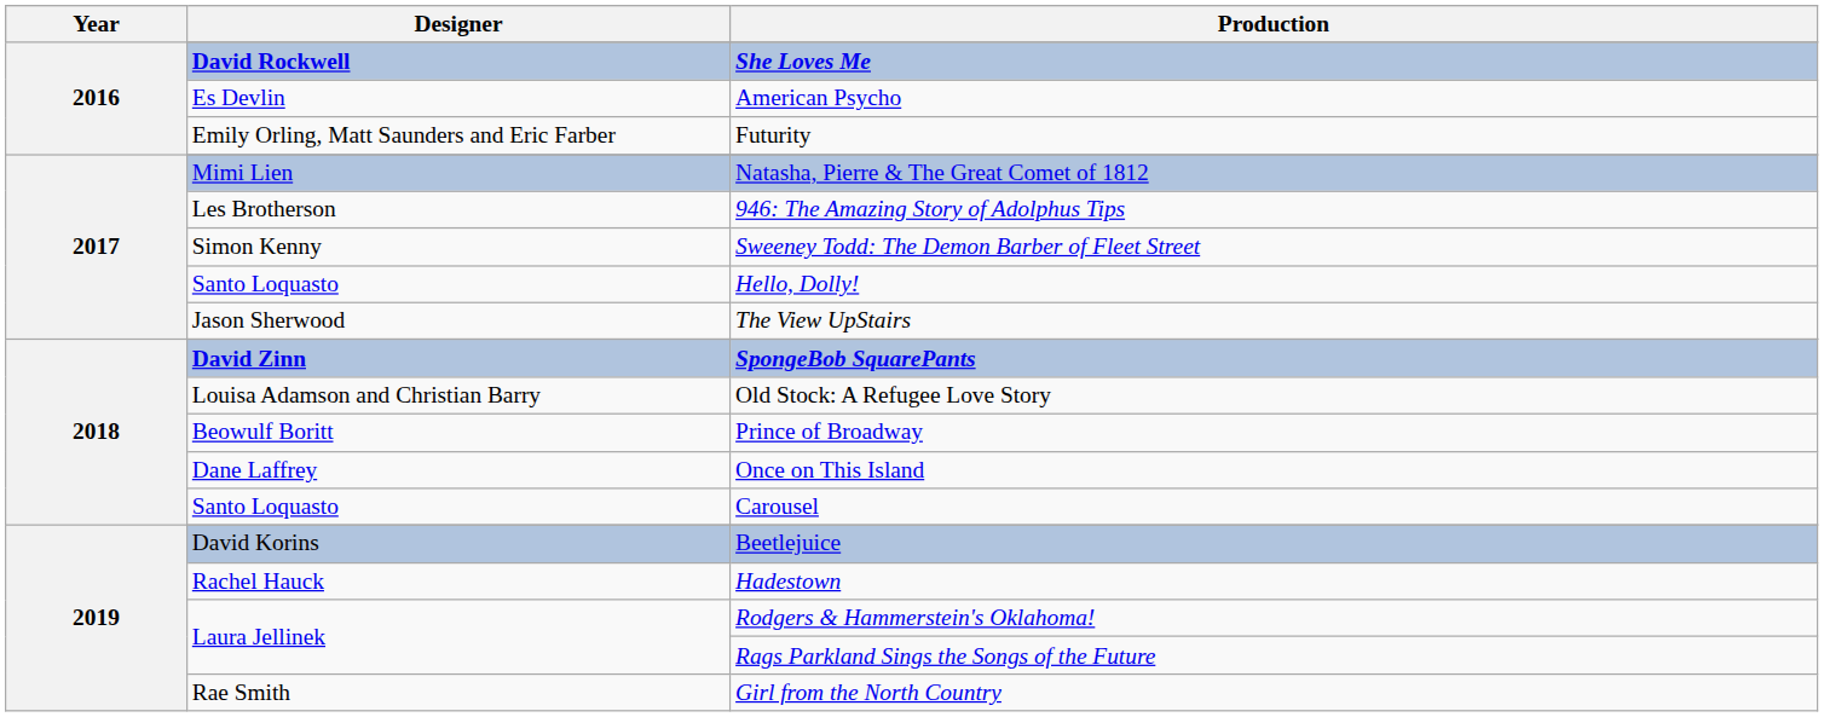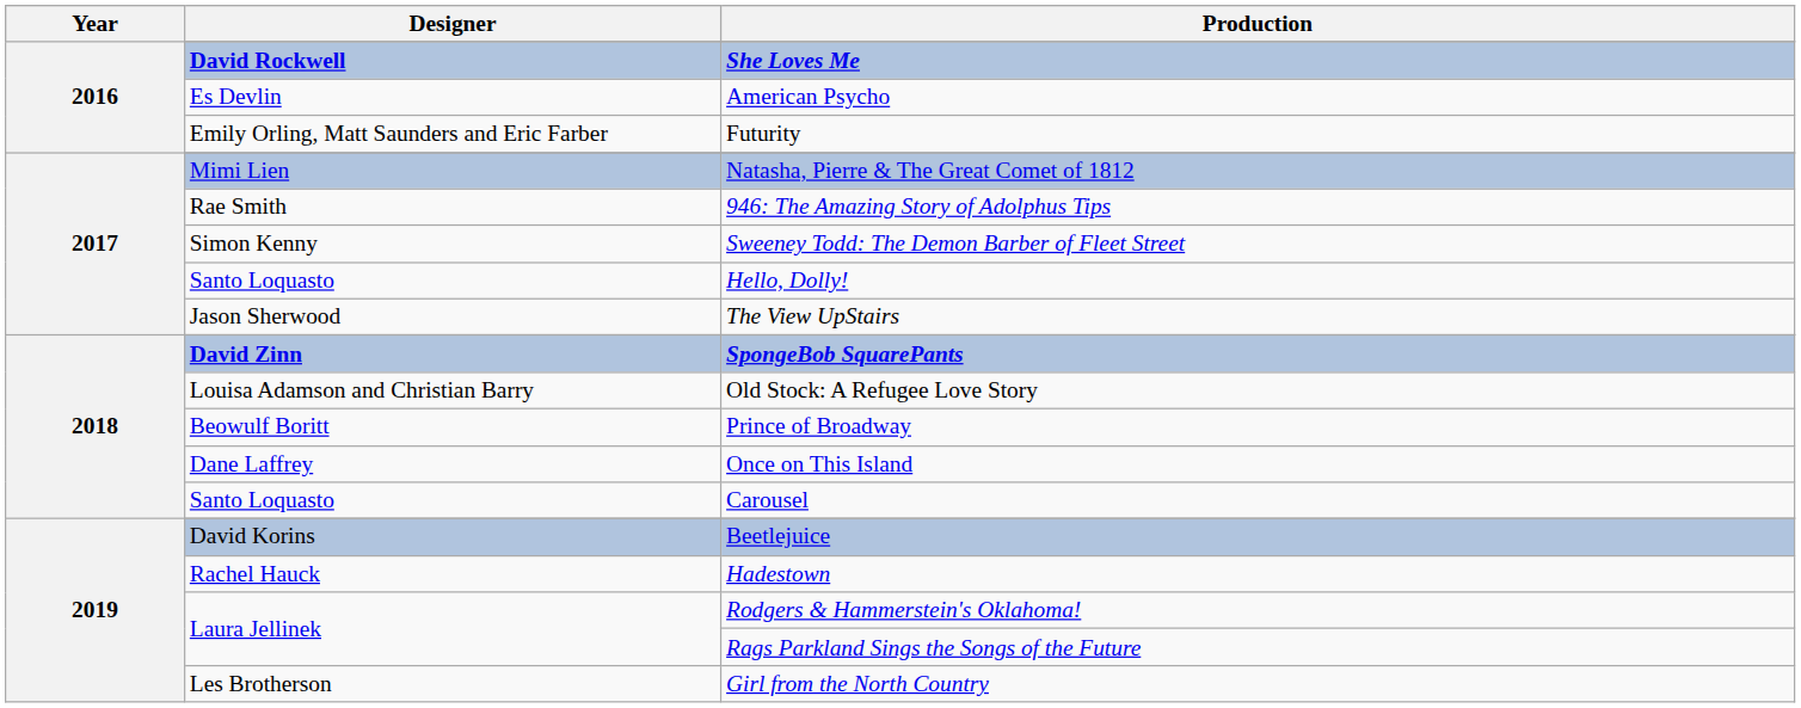946: The Amazing Story of Adolphus Tips | Designer: Les Brotherson -> Rae Smith
Girl from the North Country | Designer: Rae Smith -> Les Brotherson
